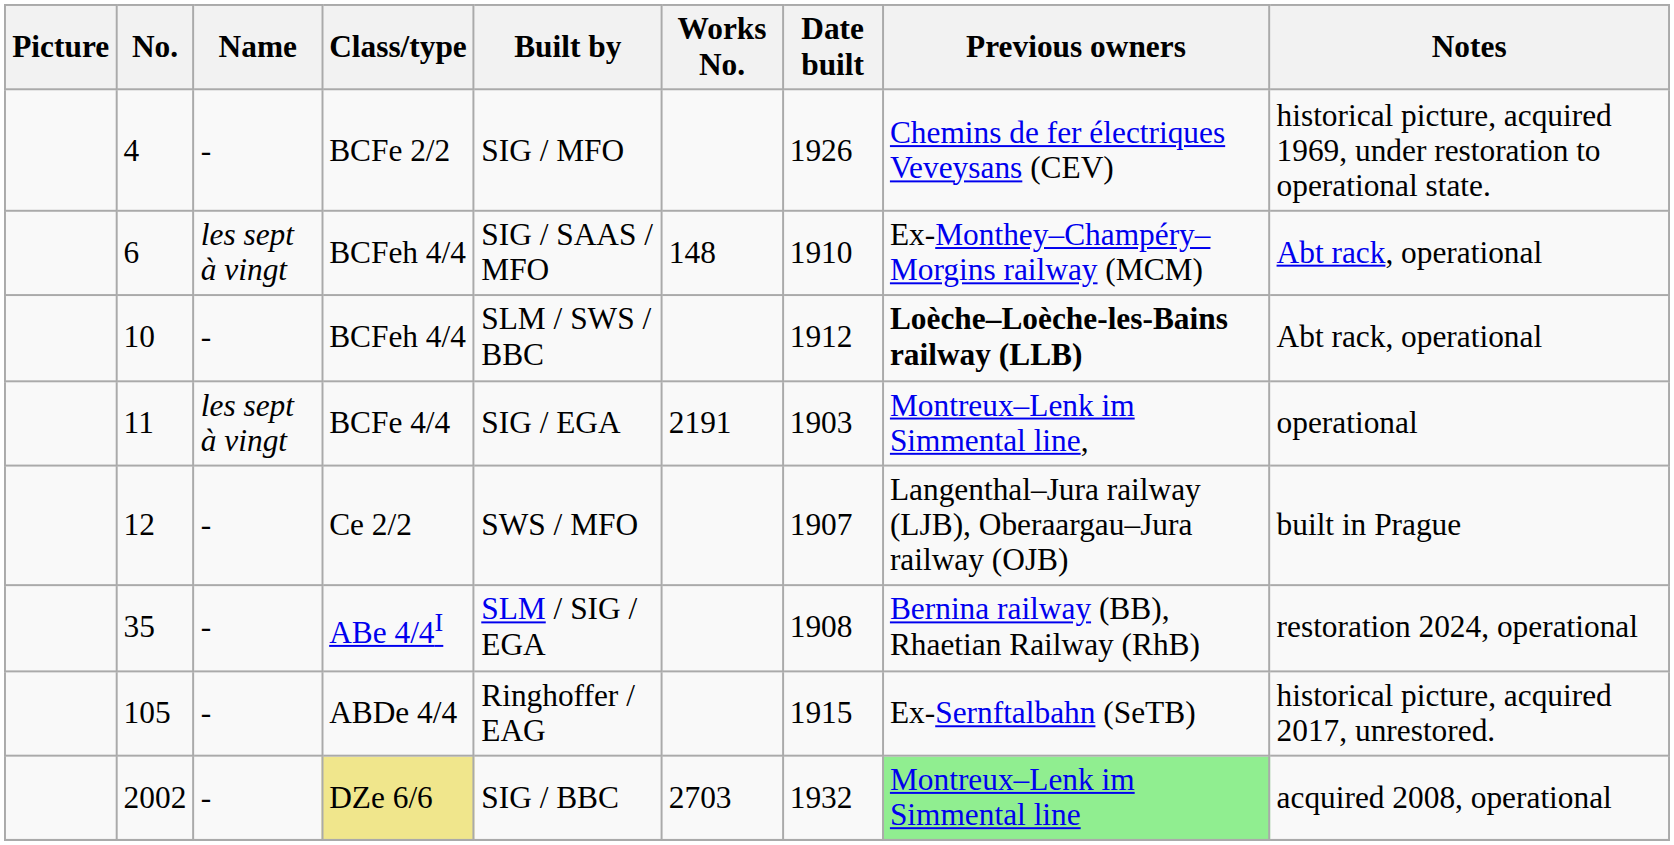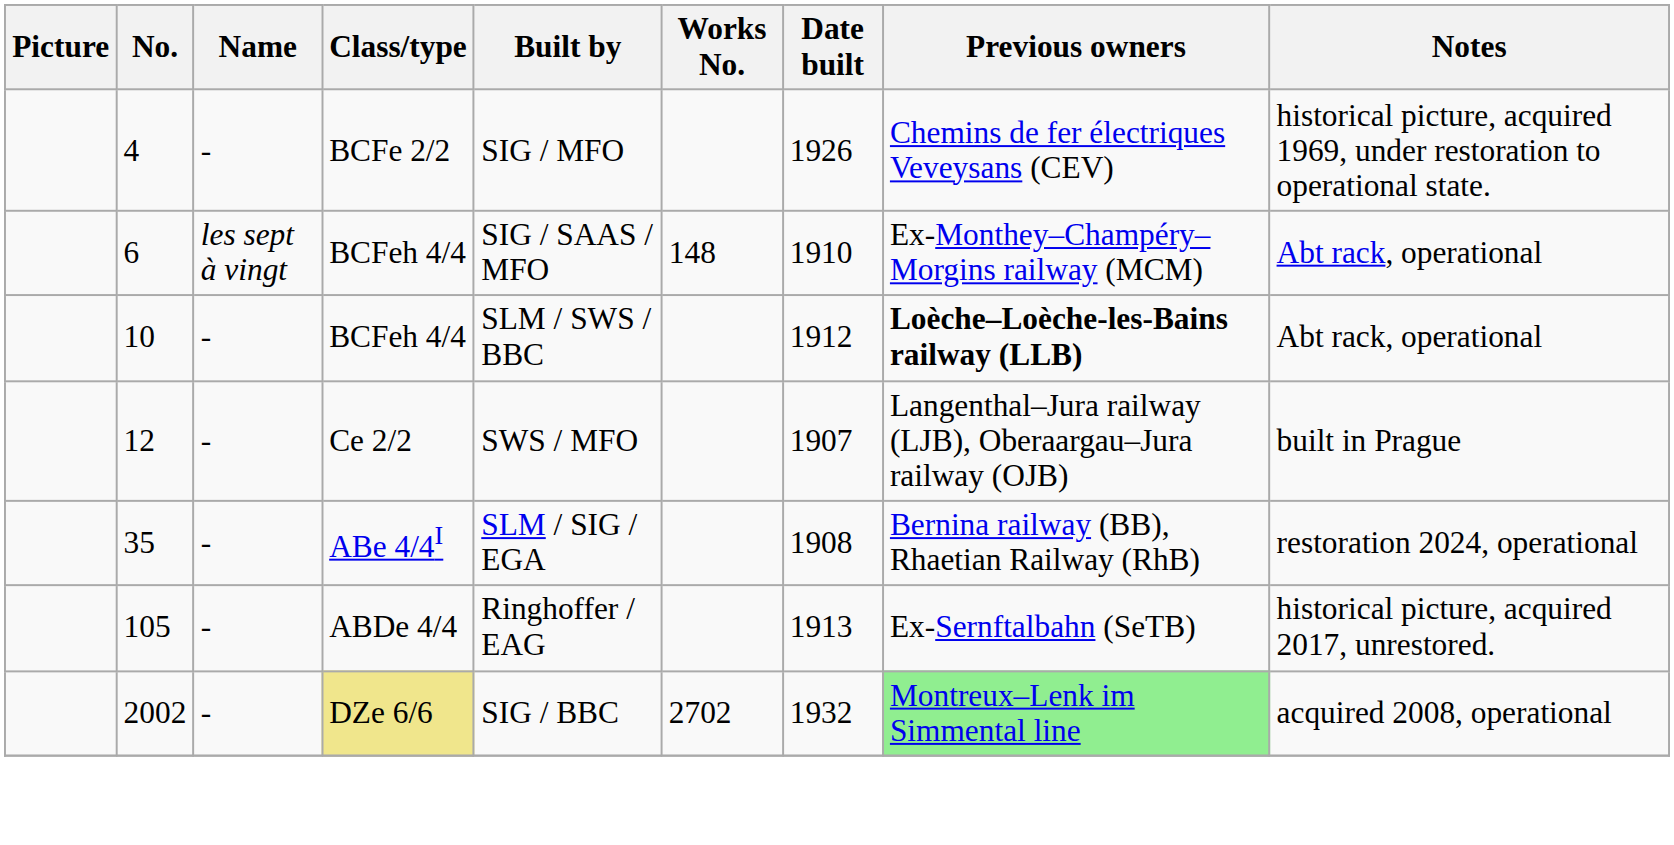- row: 11 | les sept à vingt | BCFe 4/4 | SIG / EGA | 2191 | 1903 | Montreux–Lenk im Simmental line, | operational
105 | Date built: 1915 -> 1913
2002 | Works No.: 2703 -> 2702
